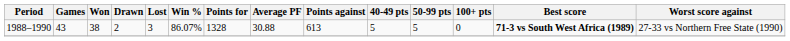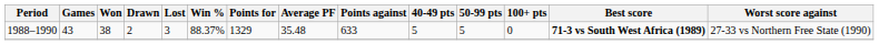1988–1990 | Win %: 86.07% -> 88.37%
1988–1990 | Points for: 1328 -> 1329
1988–1990 | Average PF: 30.88 -> 35.48
1988–1990 | Points against: 613 -> 633
